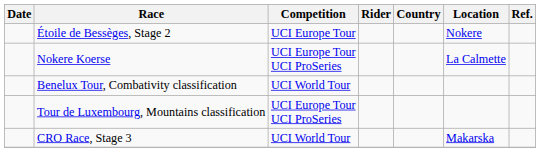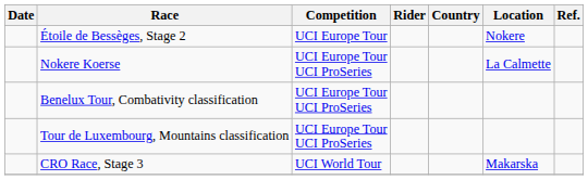Benelux Tour, Combativity classification | Competition: UCI World Tour -> UCI Europe Tour UCI ProSeries
